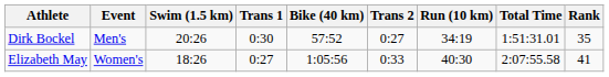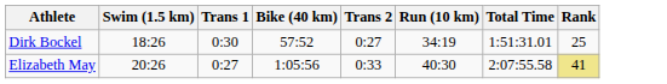- column: Event | Men's | Women's
Dirk Bockel | Swim (1.5 km): 20:26 -> 18:26
Dirk Bockel | Rank: 35 -> 25
Elizabeth May | Swim (1.5 km): 18:26 -> 20:26
Elizabeth May | Rank: no background -> khaki background
